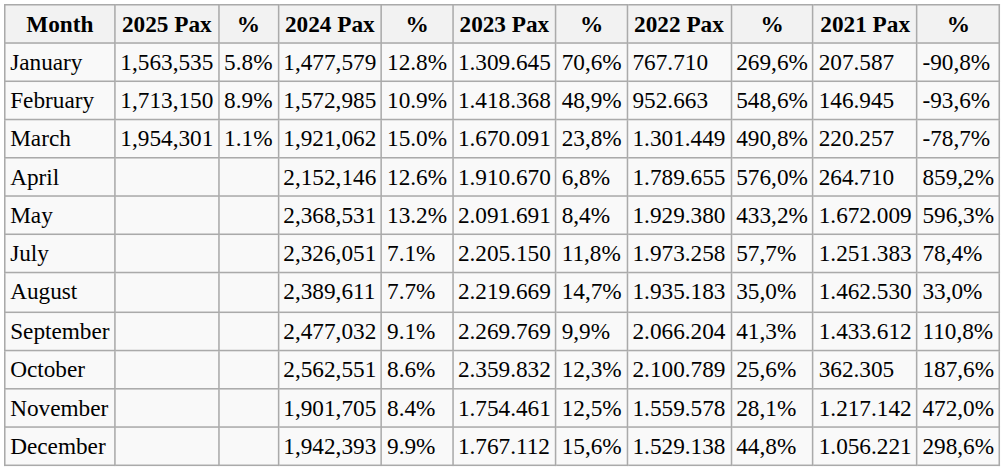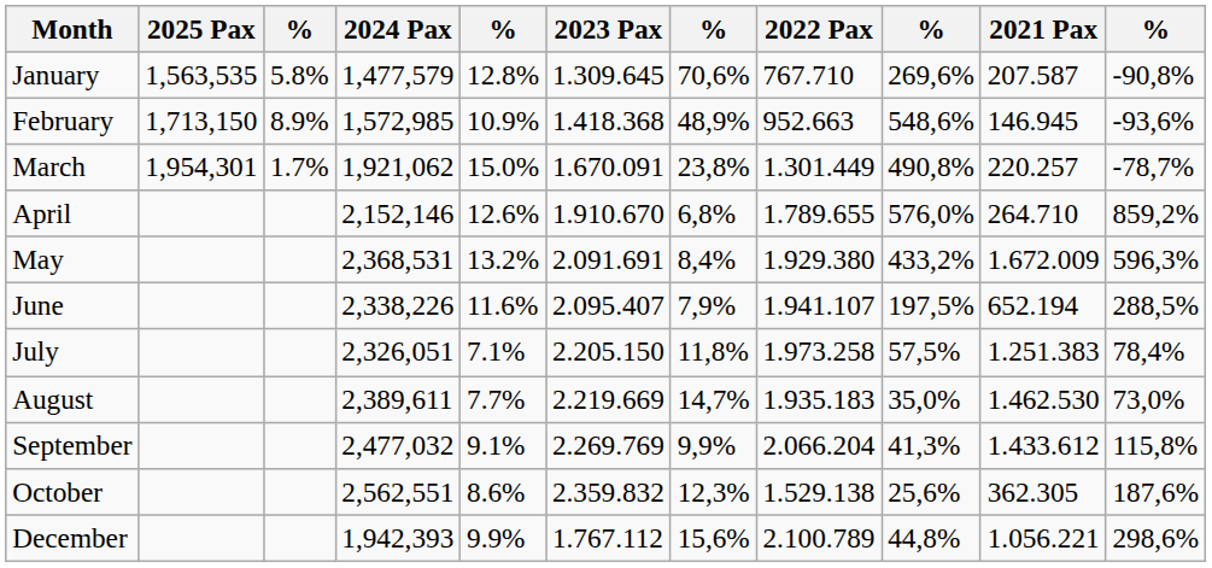March | column 3: 1.1% -> 1.7%
+ row: June | 2,338,226 | 11.6% | 2.095.407 | 7,9% | 1.941.107 | 197,5% | 652.194 | 288,5%
July | column 9: 57,7% -> 57,5%
August | column 11: 33,0% -> 73,0%
September | column 11: 110,8% -> 115,8%
October | 2022 Pax: 2.100.789 -> 1.529.138
- row: November | 1,901,705 | 8.4% | 1.754.461 | 12,5% | 1.559.578 | 28,1% | 1.217.142 | 472,0%
December | 2022 Pax: 1.529.138 -> 2.100.789
